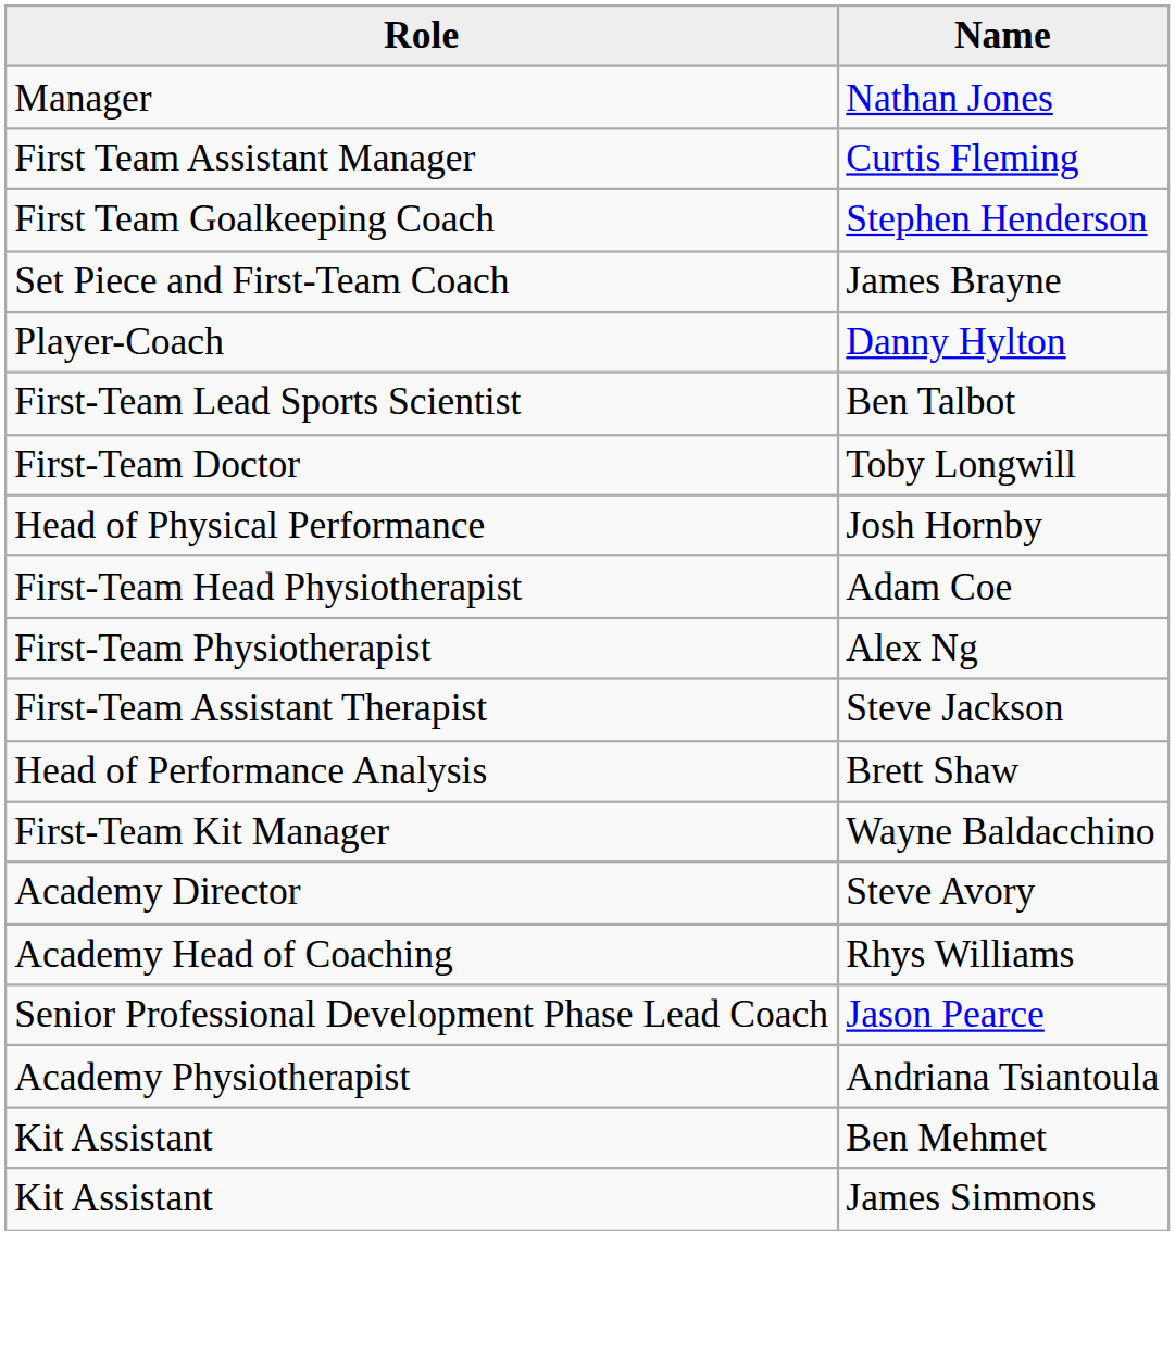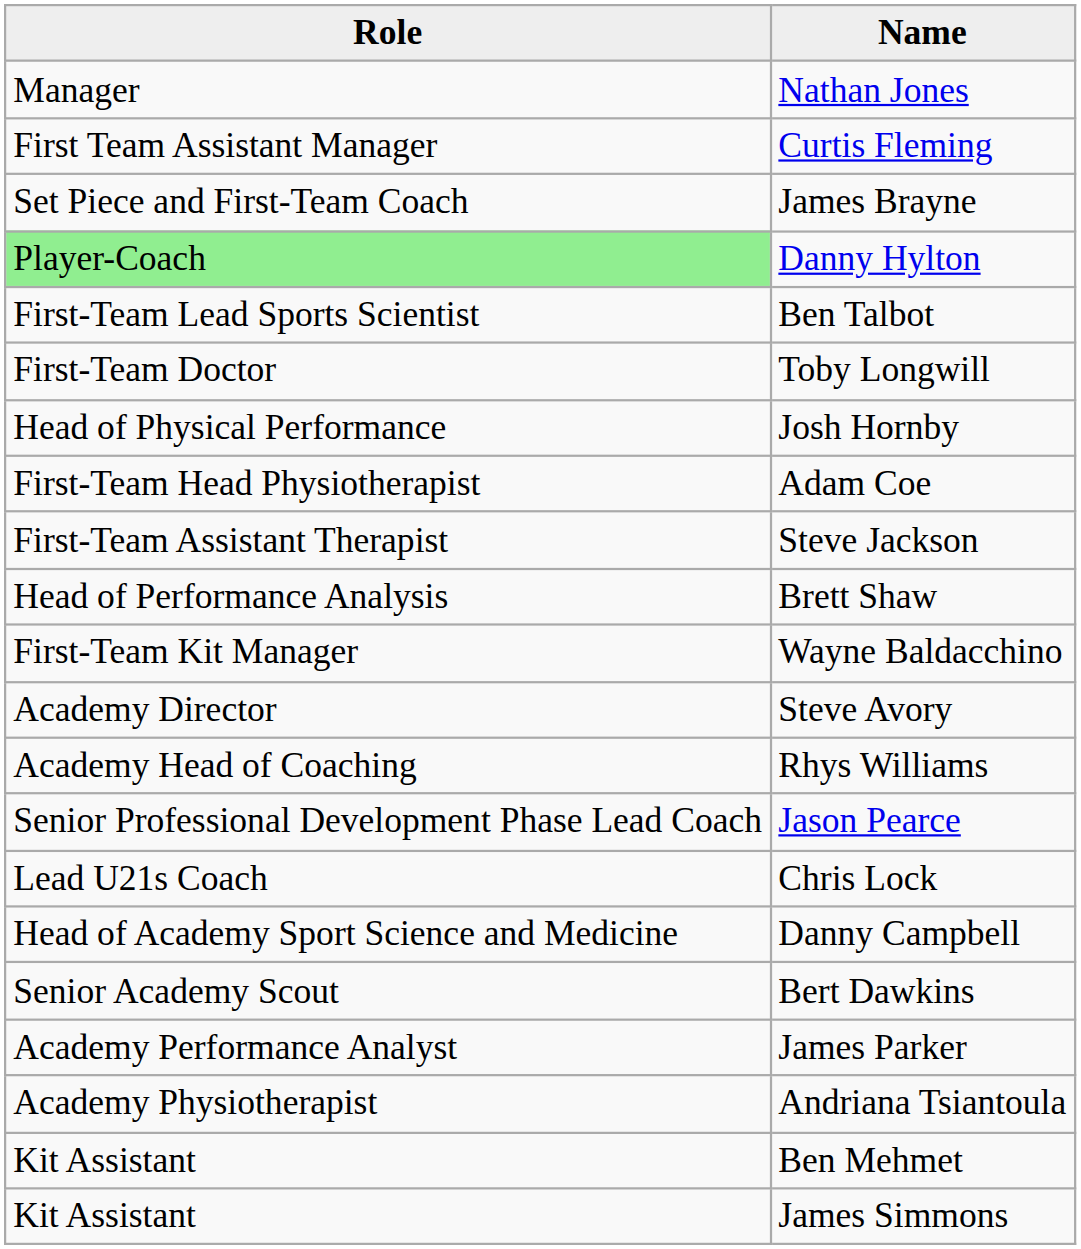- row: First Team Goalkeeping Coach | Stephen Henderson
Danny Hylton | Role: no background -> lightgreen background
- row: First-Team Physiotherapist | Alex Ng
+ row: Lead U21s Coach | Chris Lock
+ row: Head of Academy Sport Science and Medicine | Danny Campbell
+ row: Senior Academy Scout | Bert Dawkins
+ row: Academy Performance Analyst | James Parker
